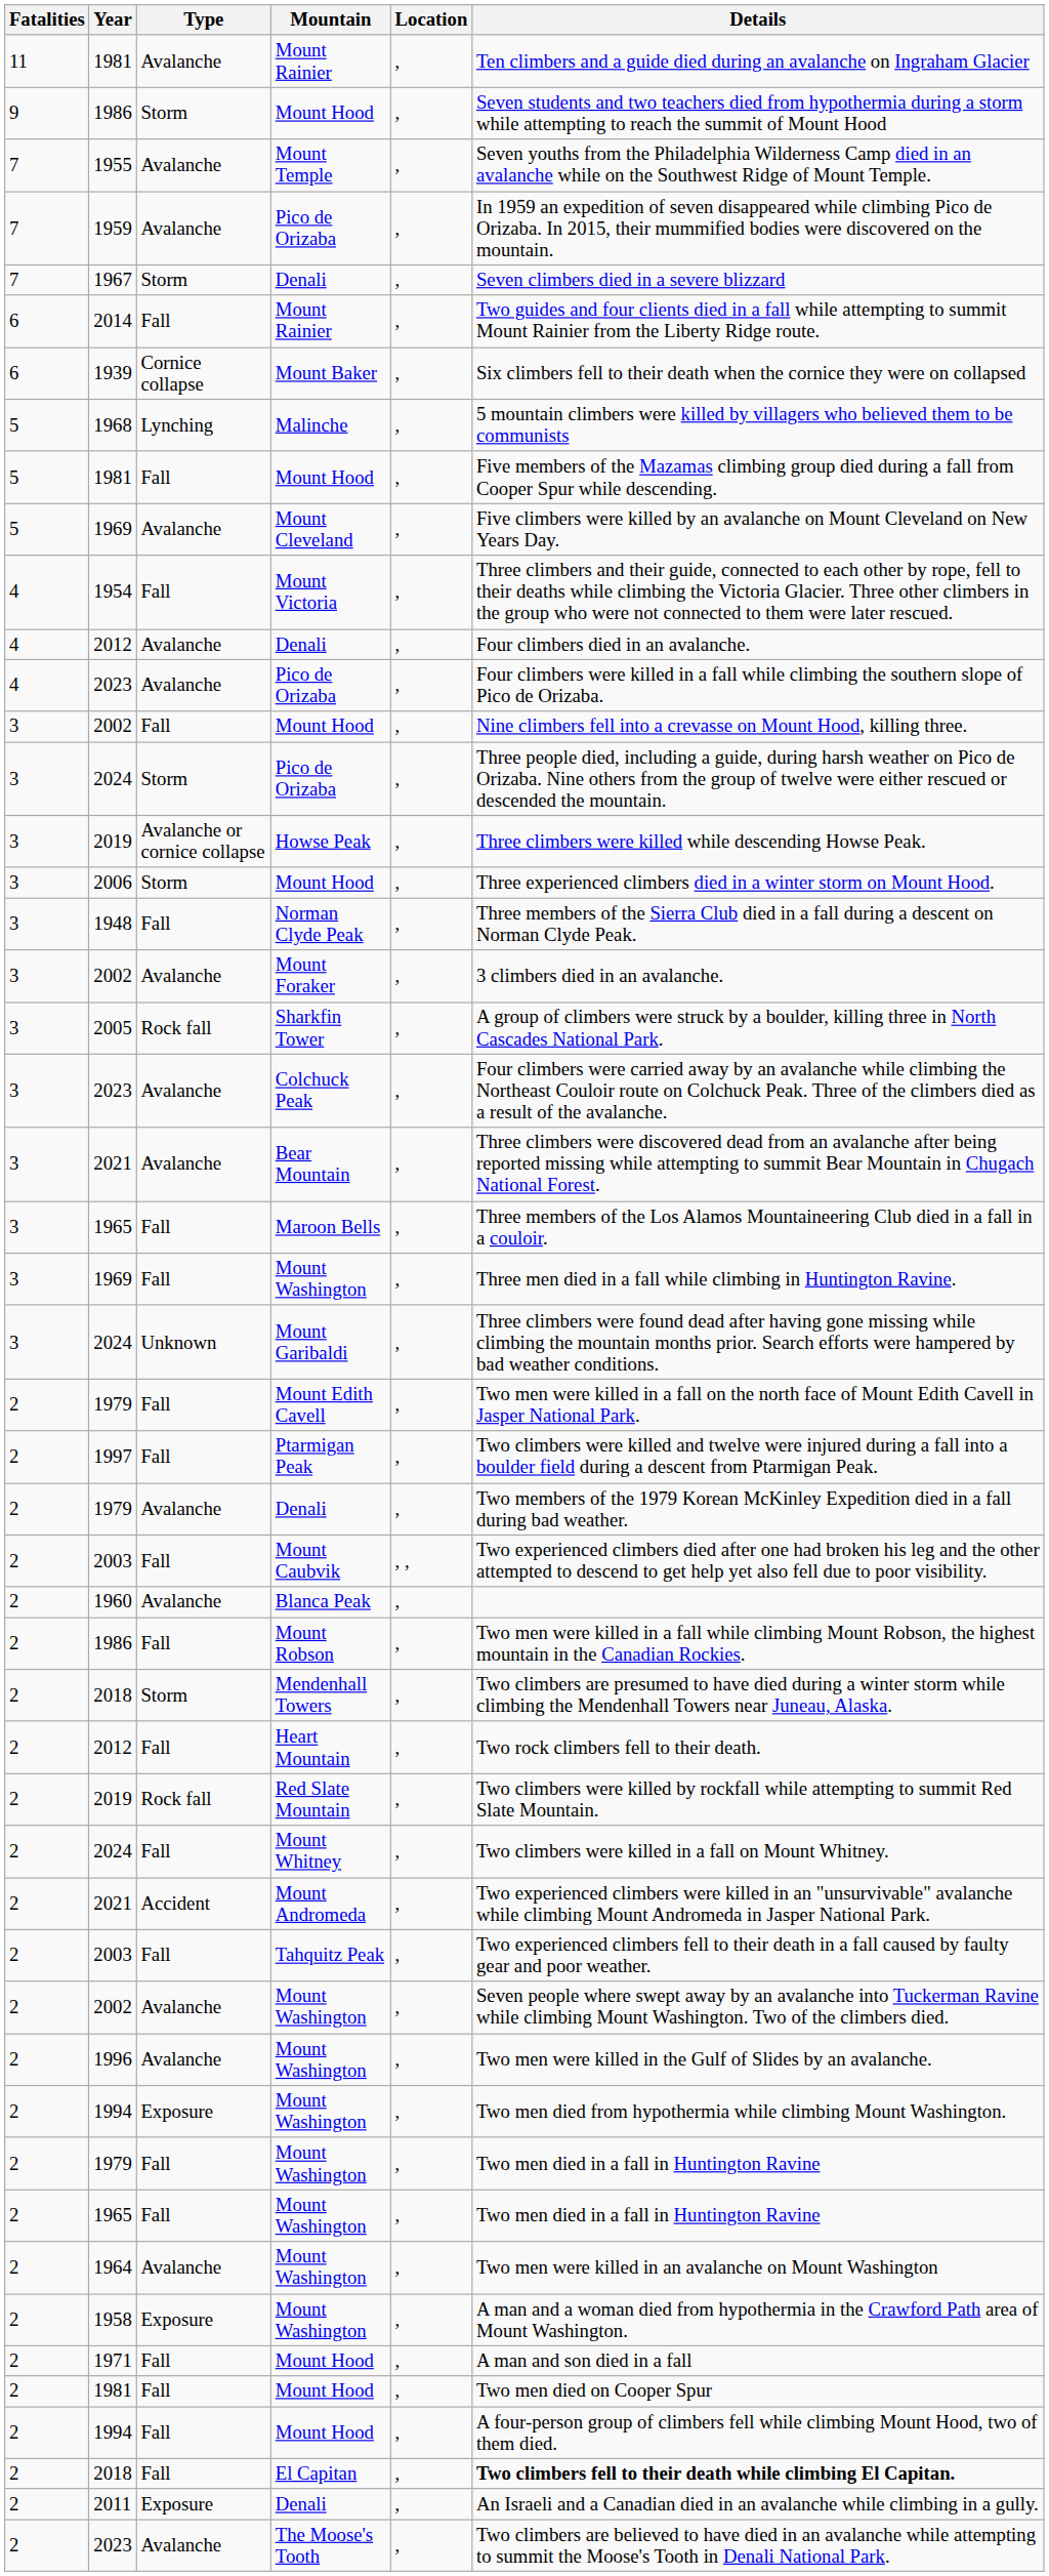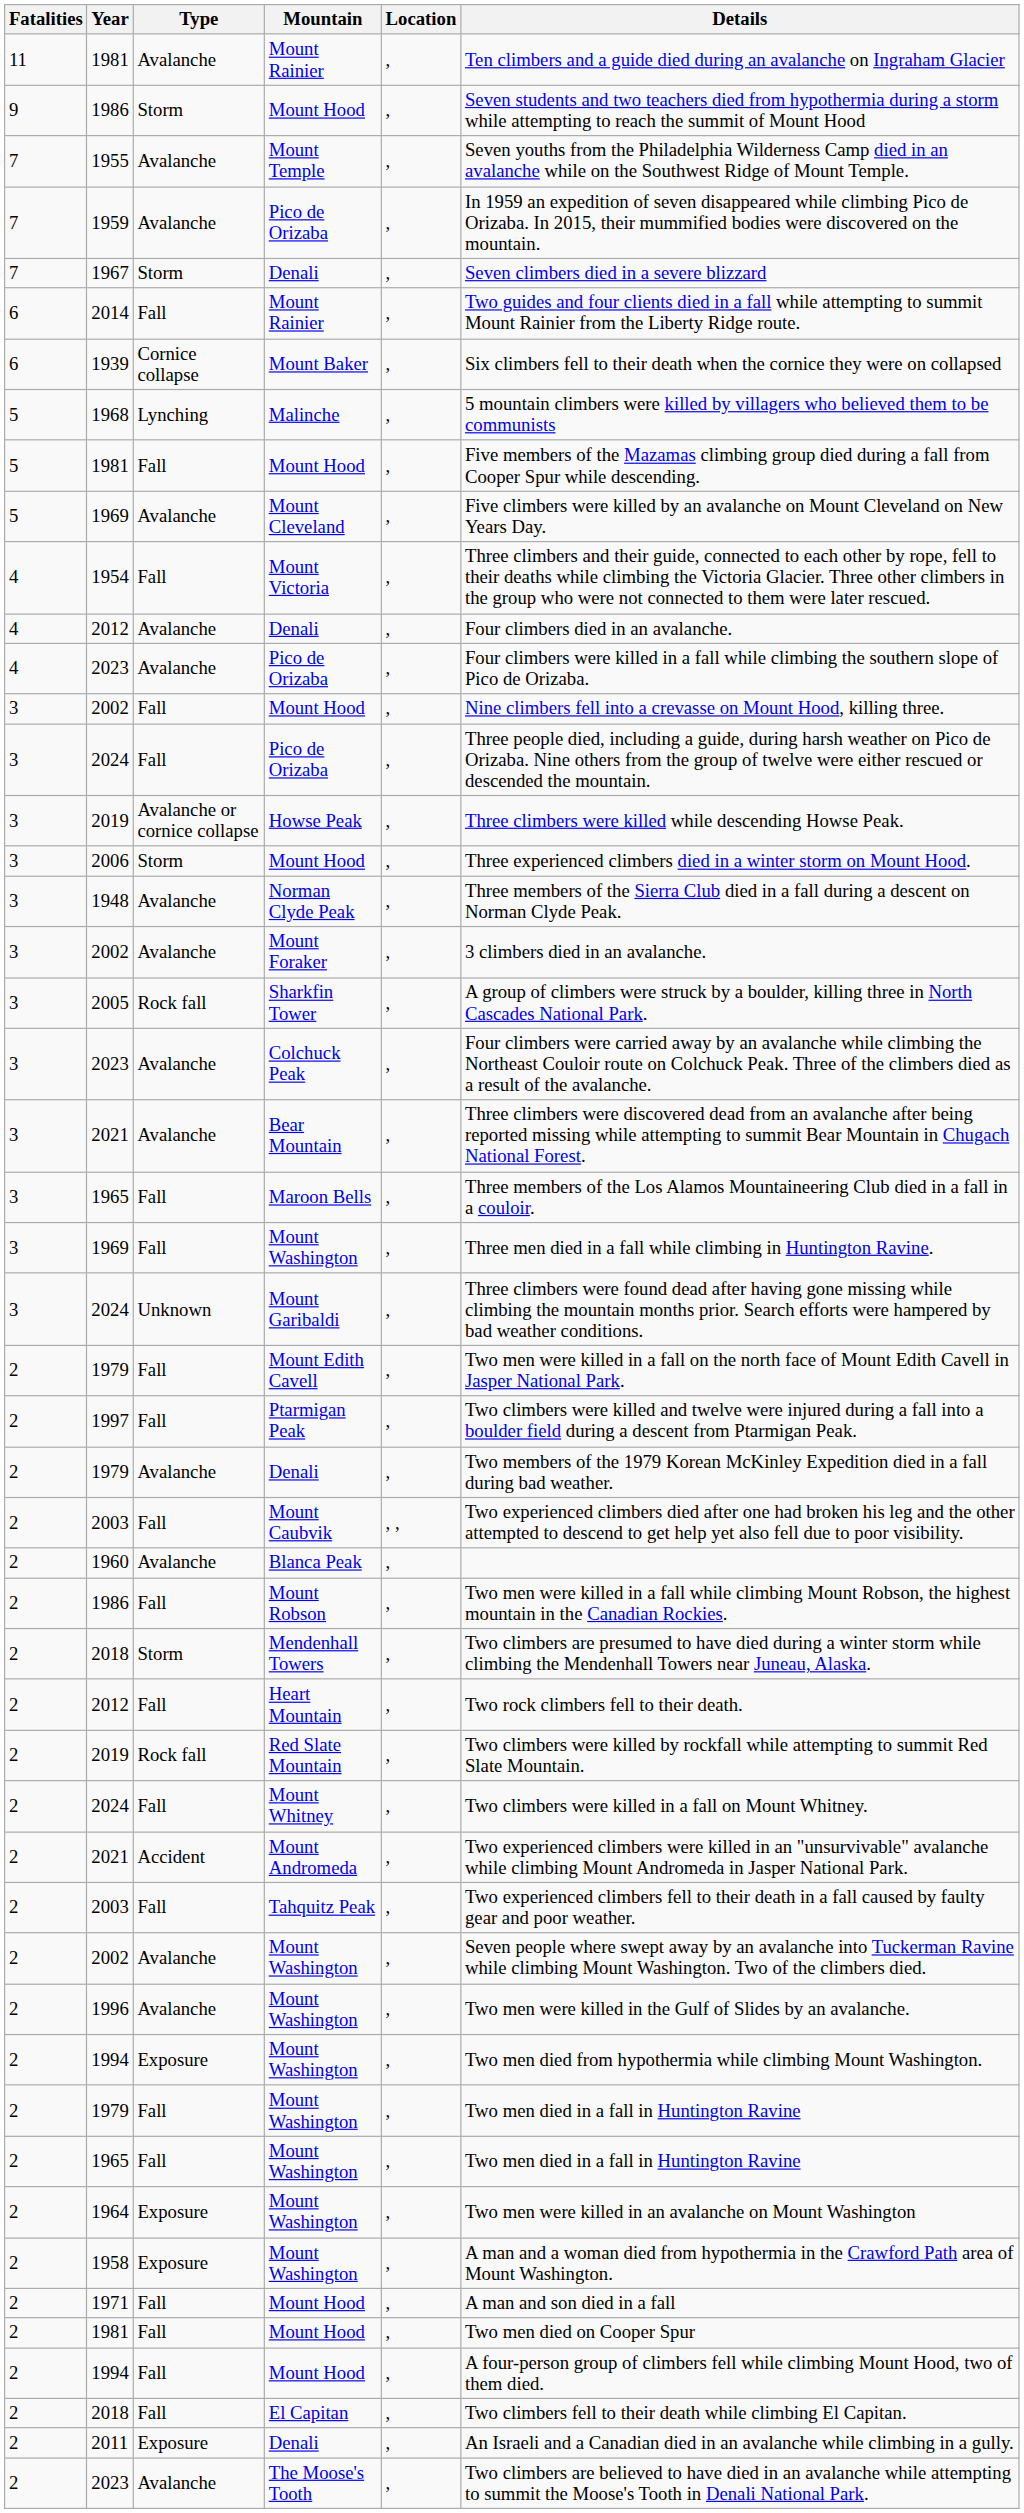2024 / Pico de Orizaba | Type: Storm -> Fall
1948 | Type: Fall -> Avalanche
1964 | Type: Avalanche -> Exposure
2018 / El Capitan | Details: bold -> normal
